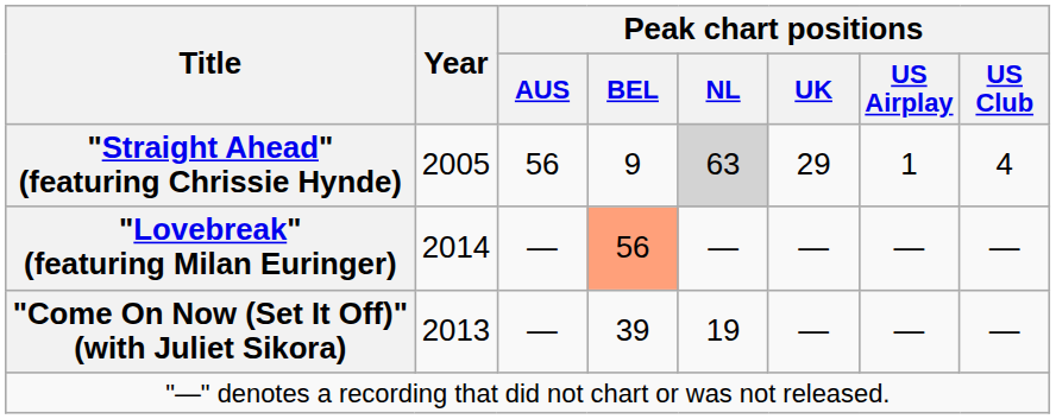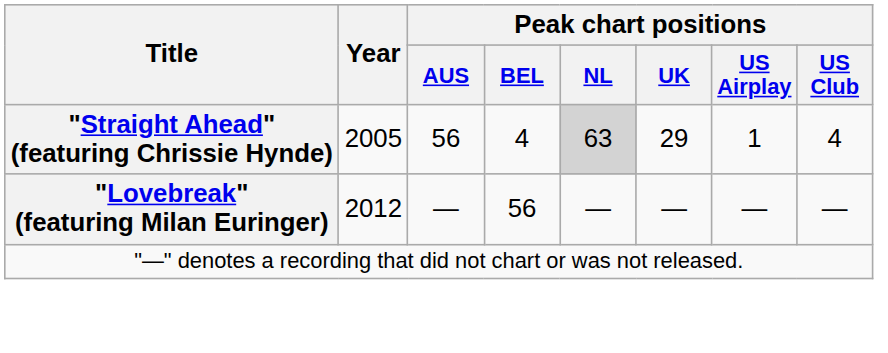"Straight Ahead" (featuring Chrissie Hynde) | Peak chart positions / BEL: 9 -> 4
"Lovebreak" (featuring Milan Euringer) | Year: 2014 -> 2012
"Lovebreak" (featuring Milan Euringer) | Peak chart positions / BEL: lightsalmon background -> no background
- row: "Come On Now (Set It Off)" (with Juliet Sikora) | 2013 | — | 39 | 19 | — | — | —
